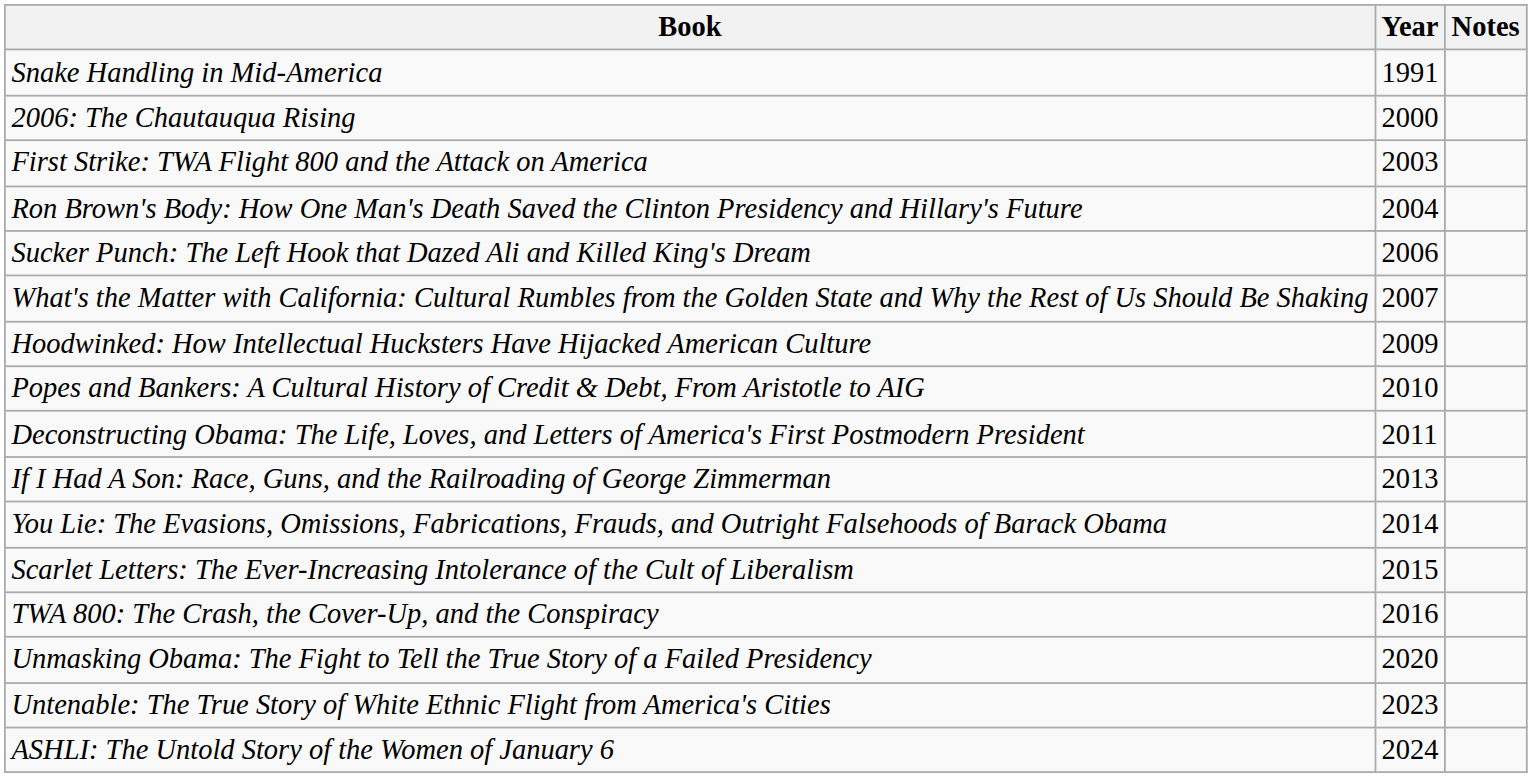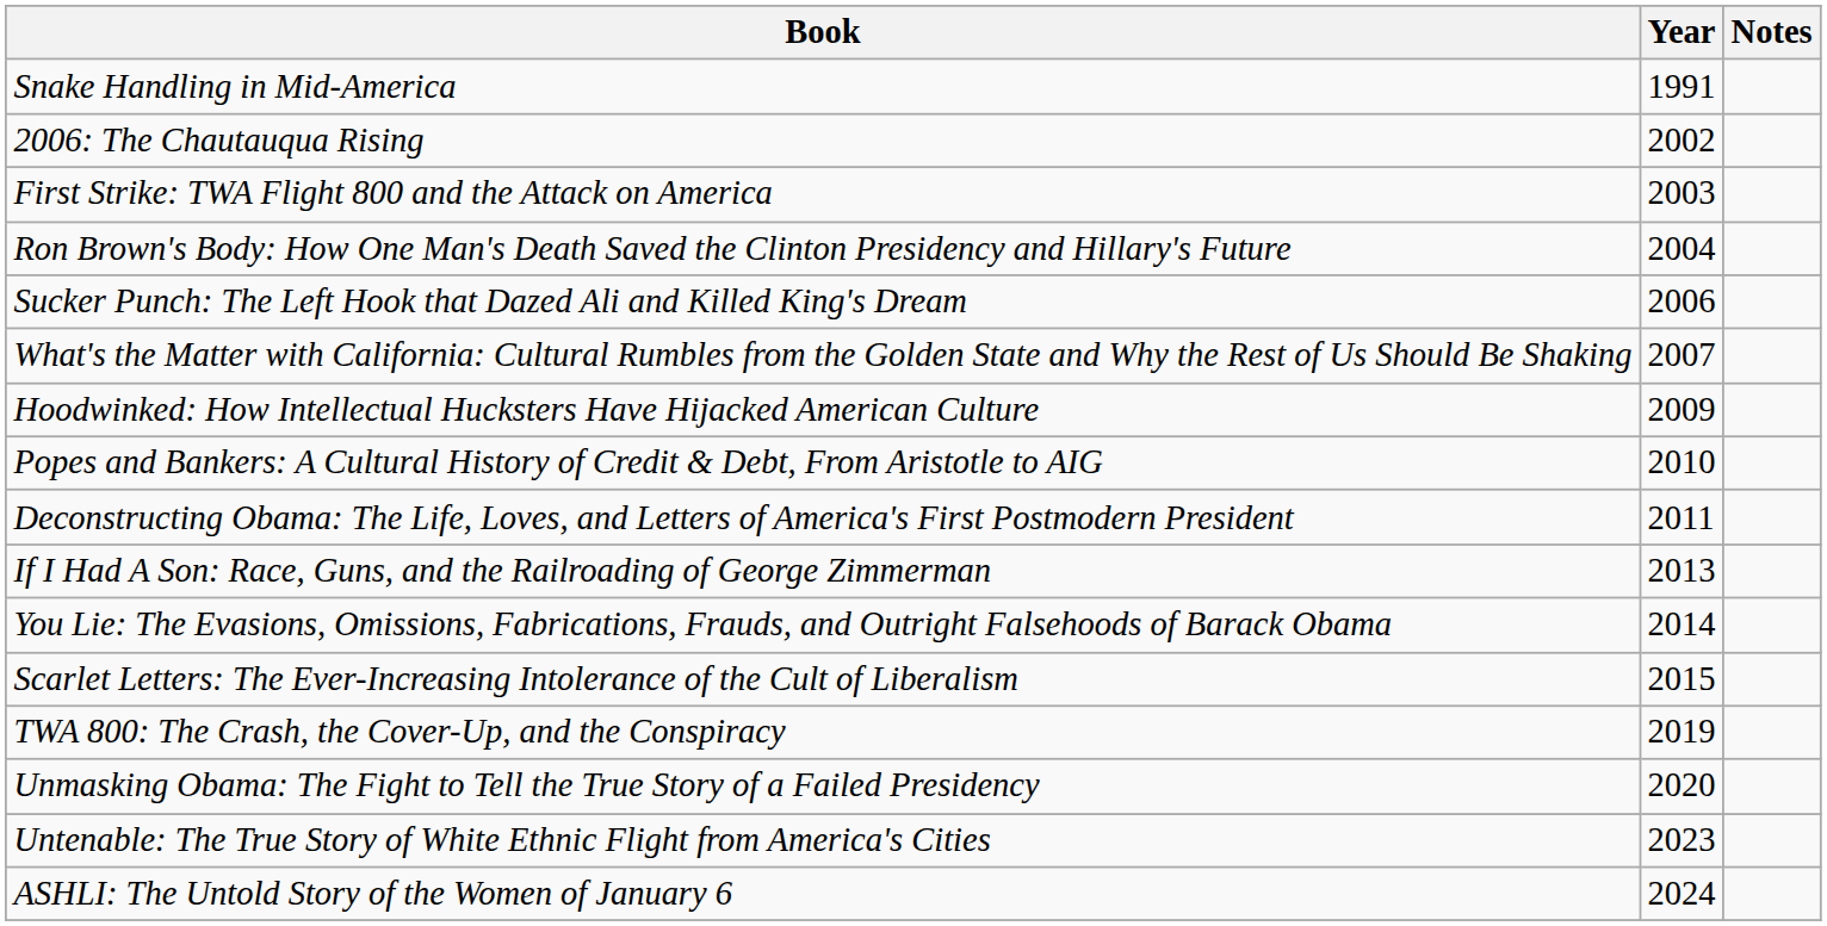2006: The Chautauqua Rising | Year: 2000 -> 2002
TWA 800: The Crash, the Cover-Up, and the Conspiracy | Year: 2016 -> 2019
